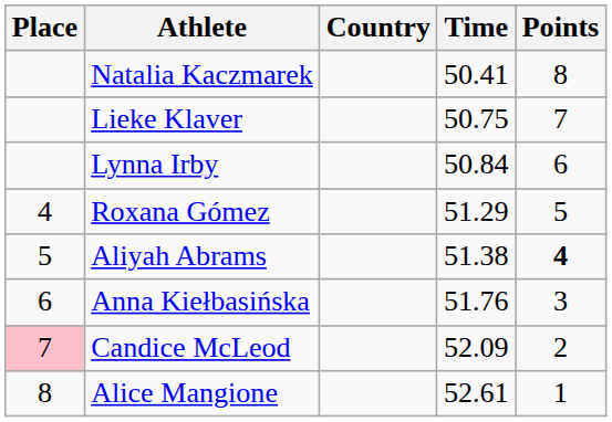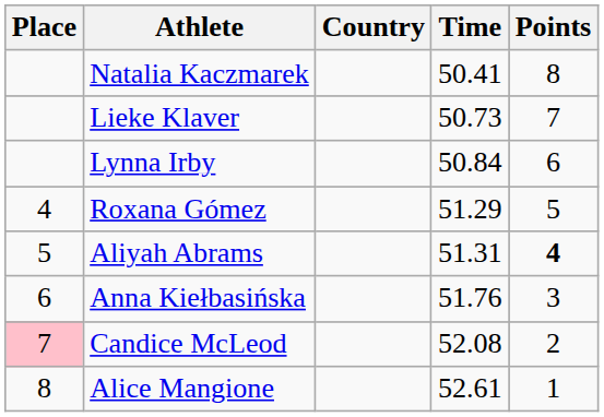Lieke Klaver | Time: 50.75 -> 50.73
Aliyah Abrams | Time: 51.38 -> 51.31
Candice McLeod | Time: 52.09 -> 52.08
